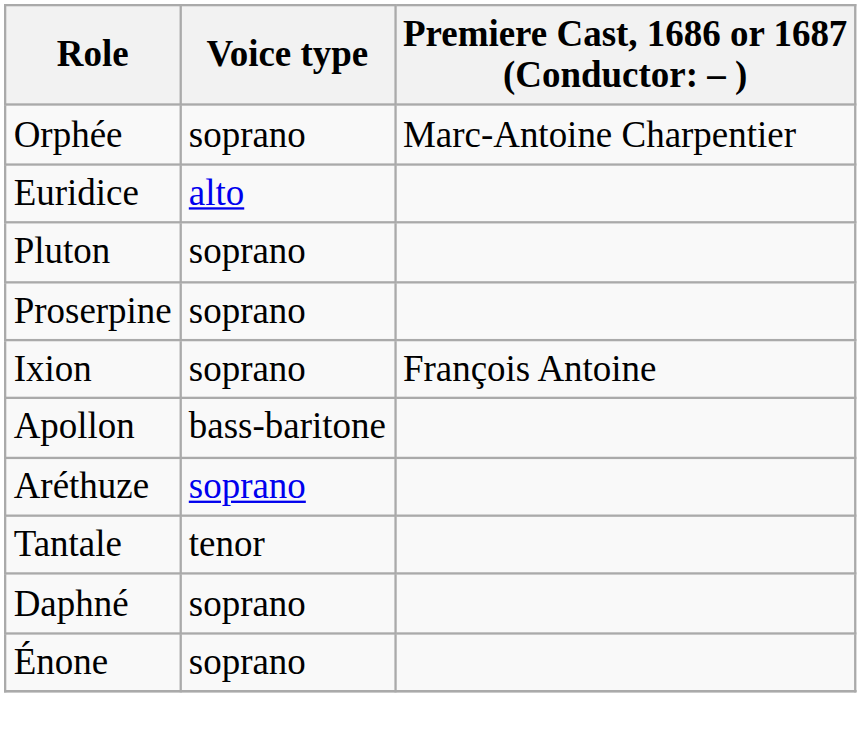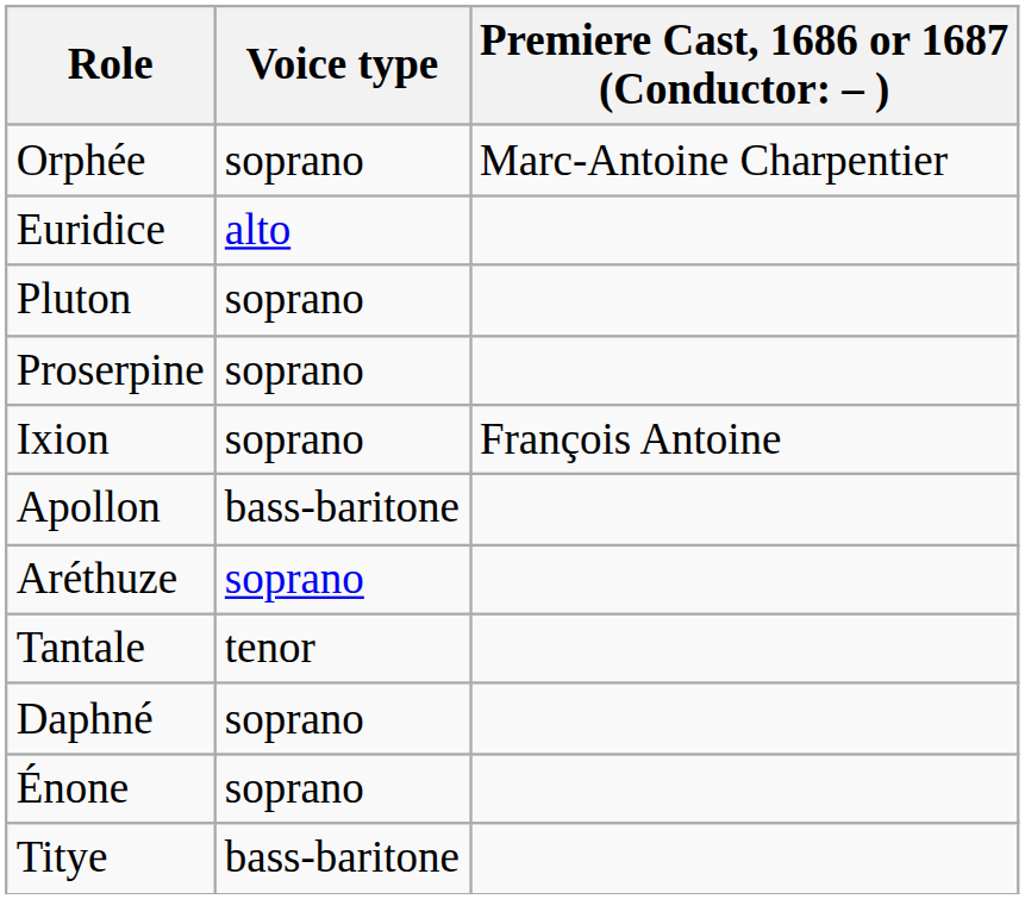+ row: Titye | bass-baritone
